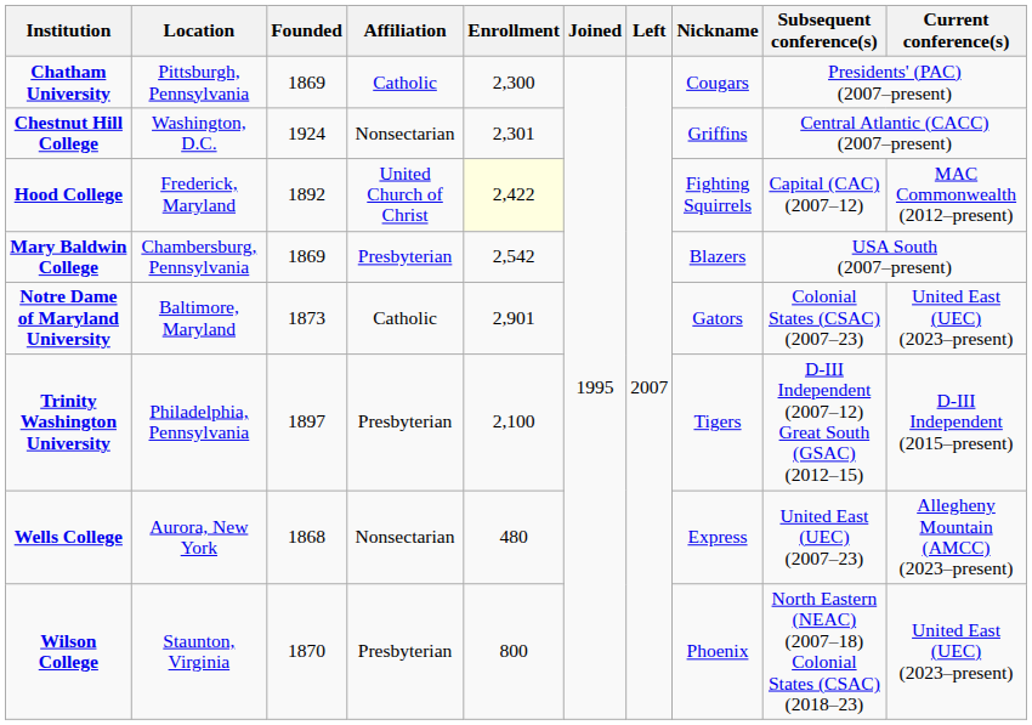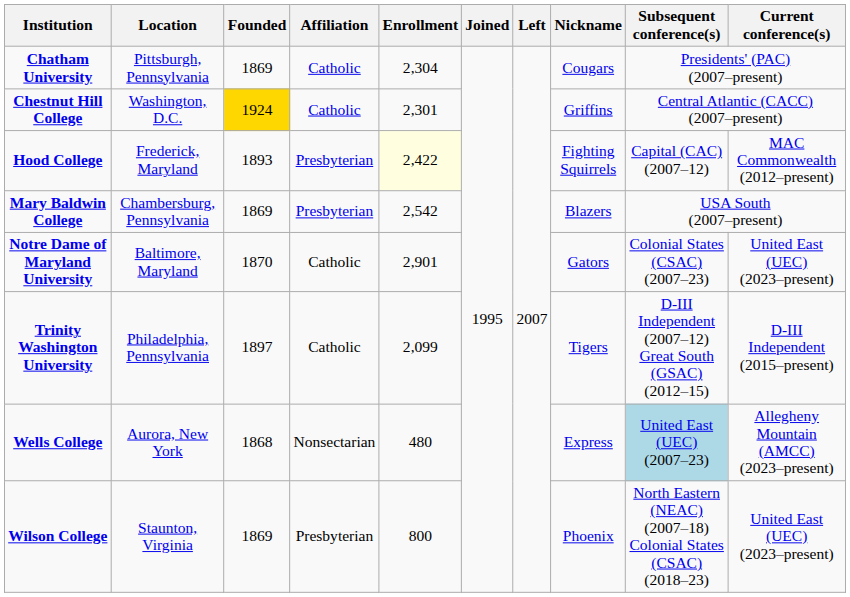Chatham University | Enrollment: 2,300 -> 2,304
Chestnut Hill College | Founded: no background -> gold background
Chestnut Hill College | Affiliation: Nonsectarian -> Catholic
Hood College | Founded: 1892 -> 1893
Hood College | Affiliation: United Church of Christ -> Presbyterian
Notre Dame of Maryland University | Founded: 1873 -> 1870
Trinity Washington University | Affiliation: Presbyterian -> Catholic
Trinity Washington University | Enrollment: 2,100 -> 2,099
Wells College | Subsequent conference(s): no background -> lightblue background
Wilson College | Founded: 1870 -> 1869
